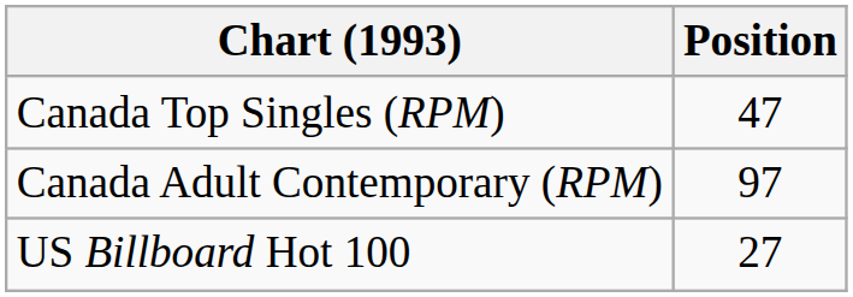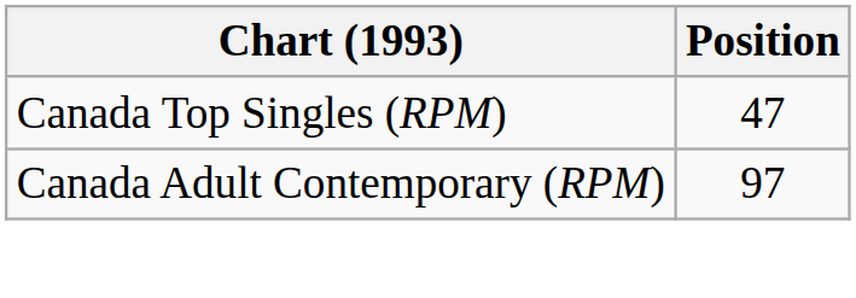- row: US Billboard Hot 100 | 27
